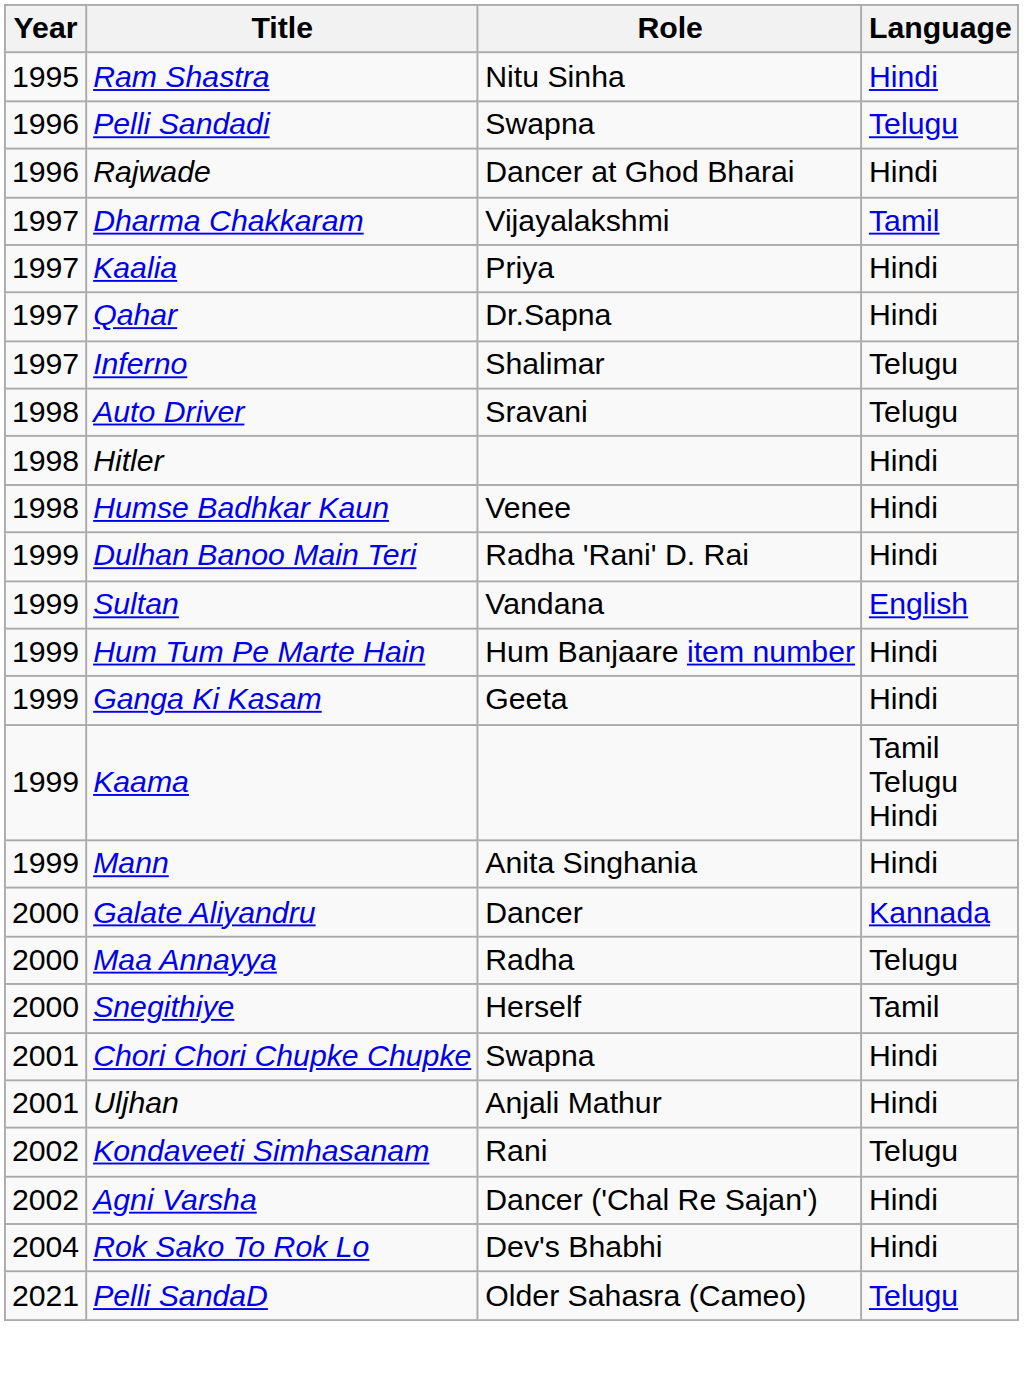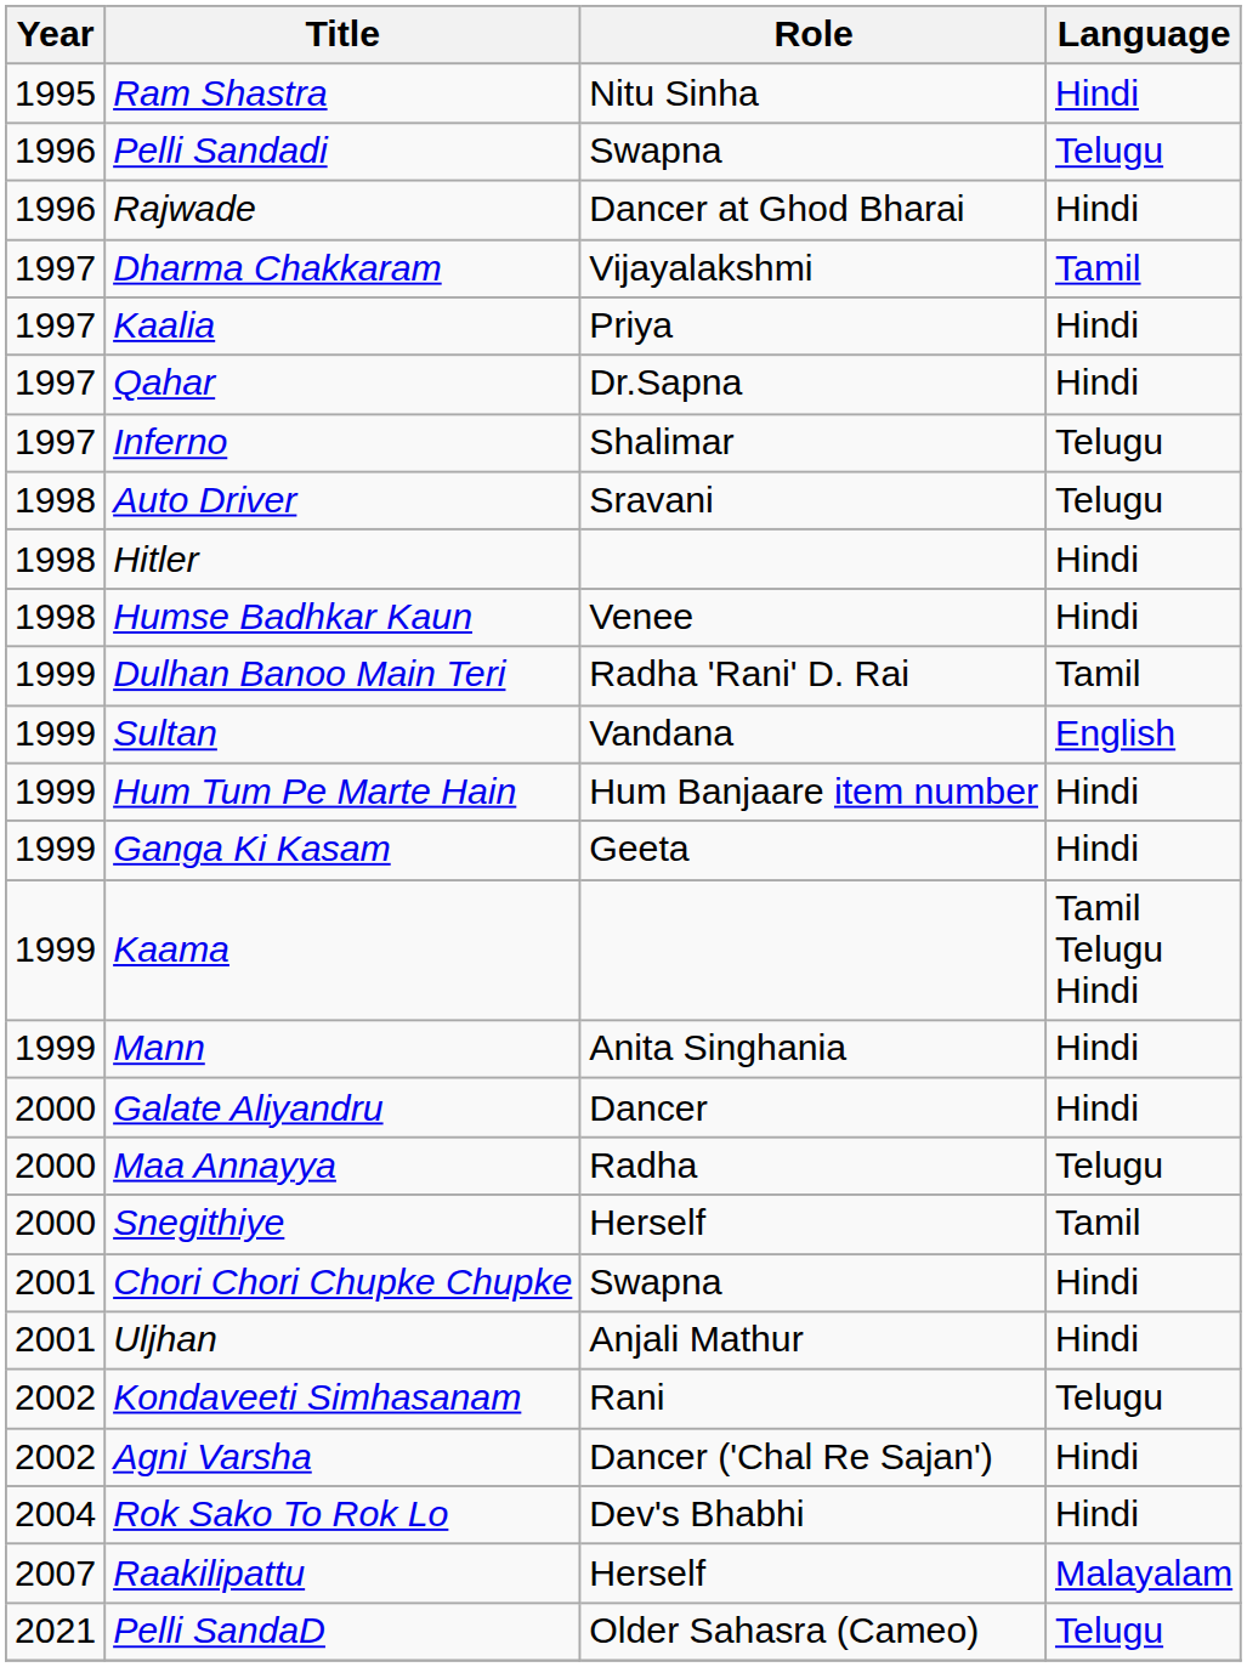Dulhan Banoo Main Teri | Language: Hindi -> Tamil
Galate Aliyandru | Language: Kannada -> Hindi
+ row: 2007 | Raakilipattu | Herself | Malayalam
